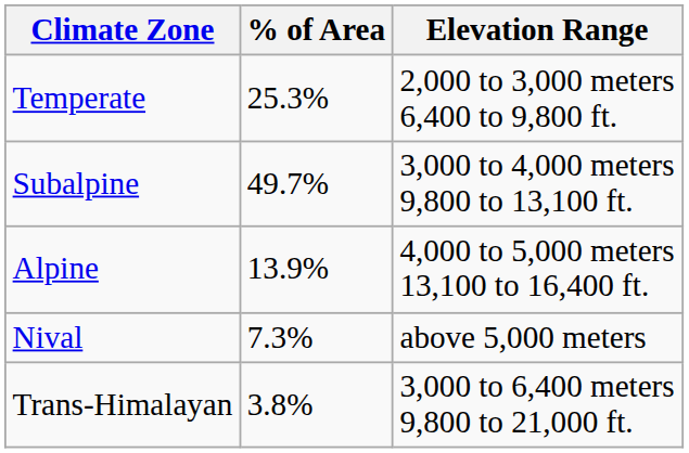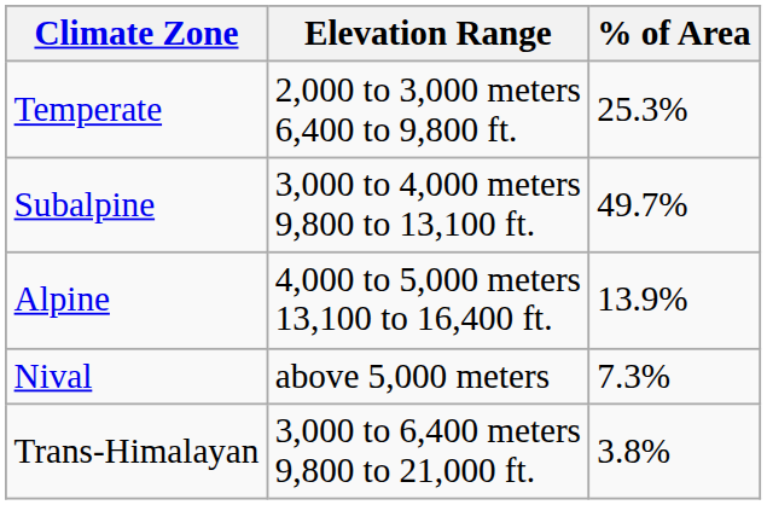columns swapped: Elevation Range <-> % of Area
